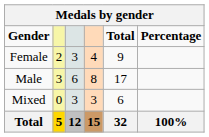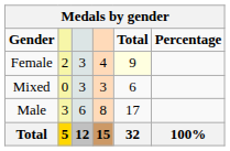Female | Total: no background -> lightyellow background
rows swapped: Male <-> Mixed
